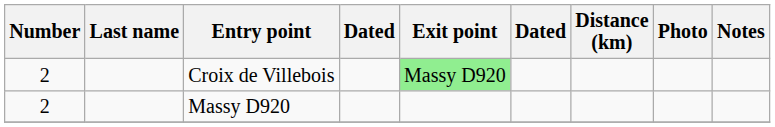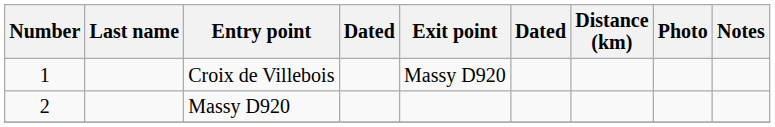Croix de Villebois | Number: 2 -> 1
Croix de Villebois | Exit point: lightgreen background -> no background
